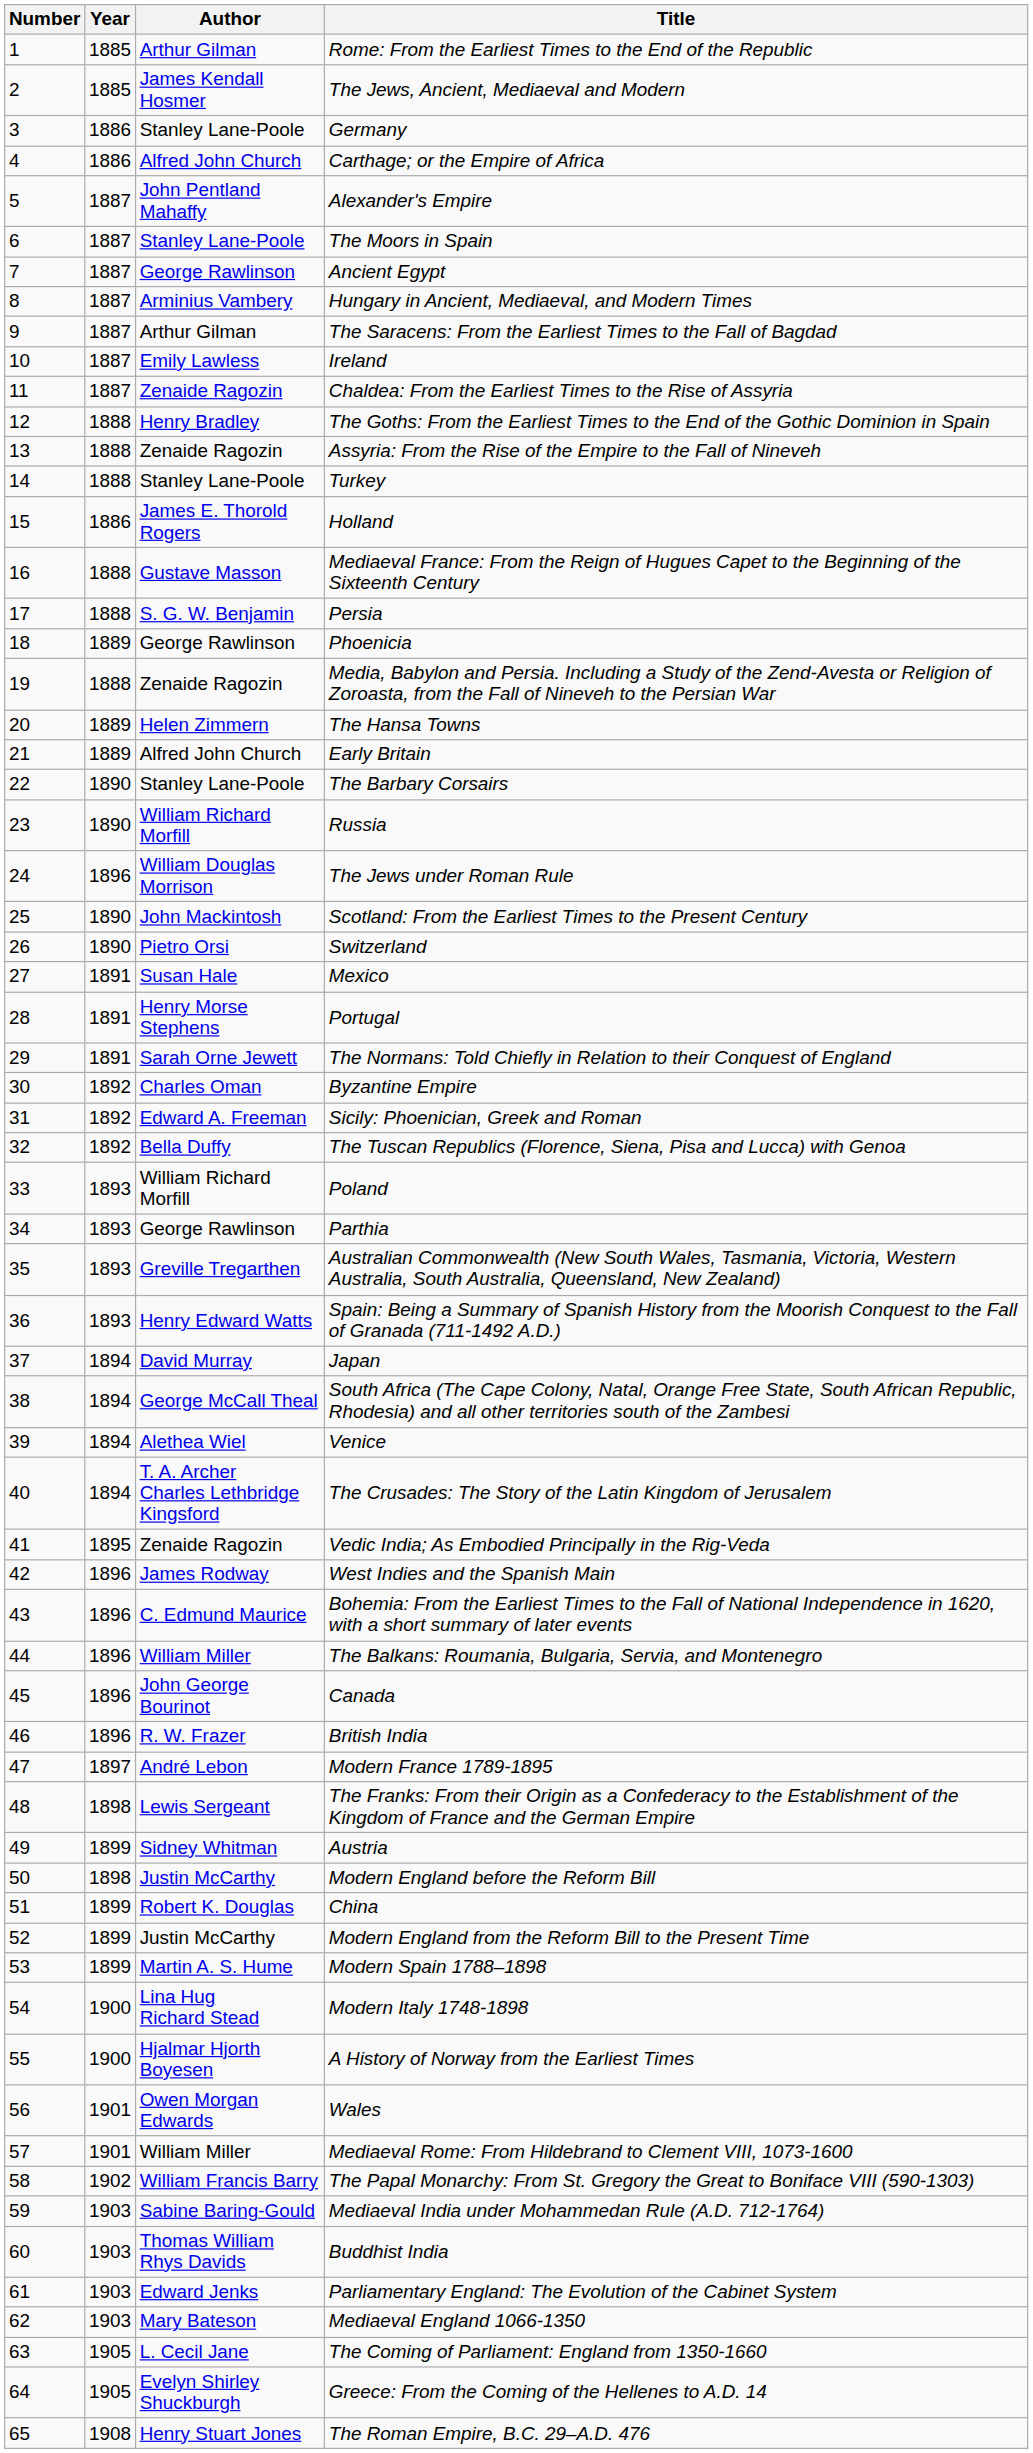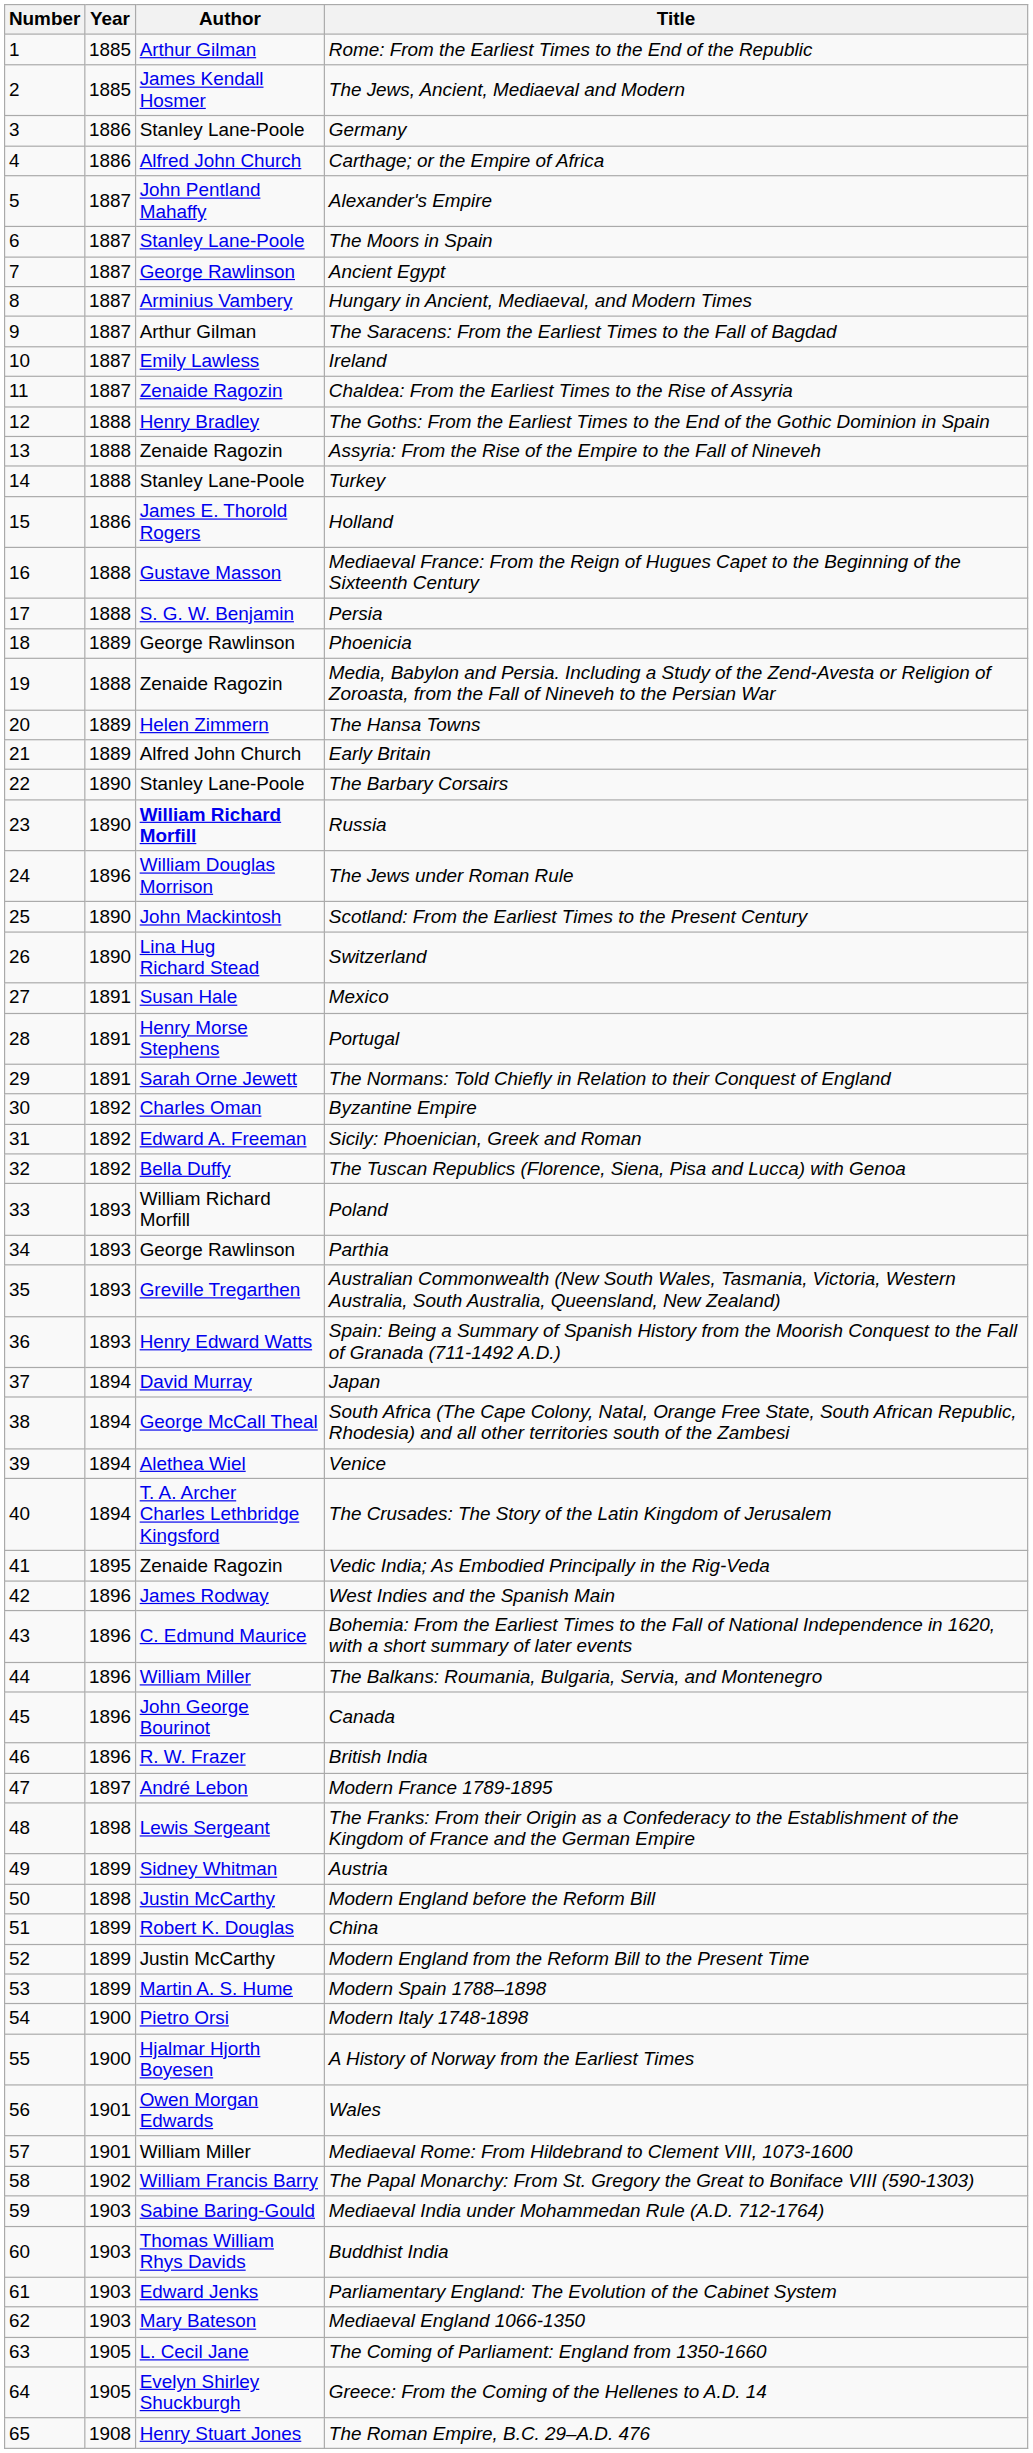Russia | Author: normal -> bold
Switzerland | Author: Pietro Orsi -> Lina Hug Richard Stead
Modern Italy 1748-1898 | Author: Lina Hug Richard Stead -> Pietro Orsi
